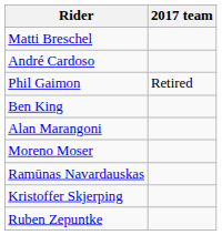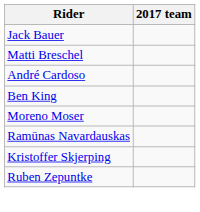+ row: Jack Bauer
- row: Phil Gaimon | Retired
- row: Alan Marangoni
